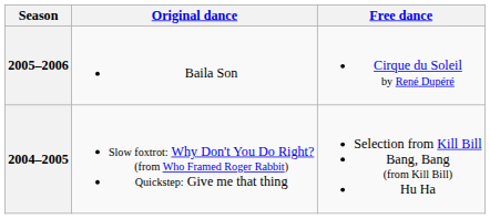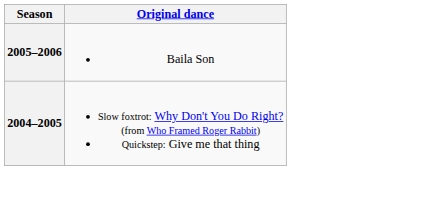- column: Free dance | Cirque du Soleil by René Dupéré | Selection from Kill Bill Bang, Bang (from Kill Bill) Hu Ha
